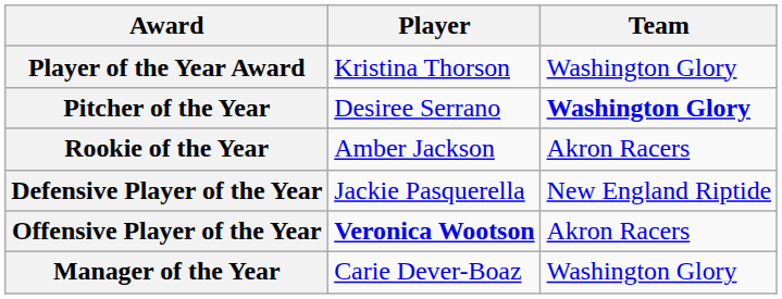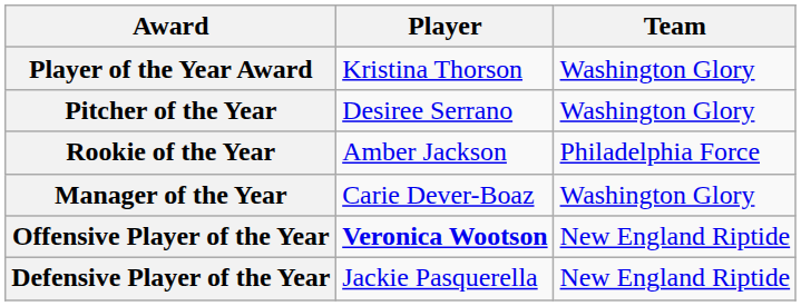Pitcher of the Year | Team: bold -> normal
Rookie of the Year | Team: Akron Racers -> Philadelphia Force
rows swapped: Defensive Player of the Year <-> Manager of the Year
Offensive Player of the Year | Team: Akron Racers -> New England Riptide
